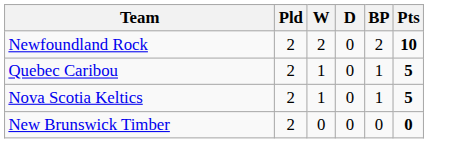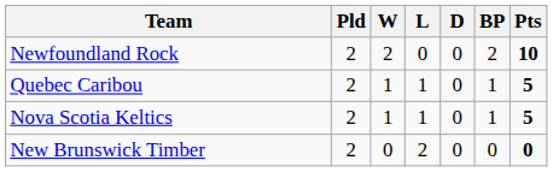+ column: L | 0 | 1 | 1 | 2
